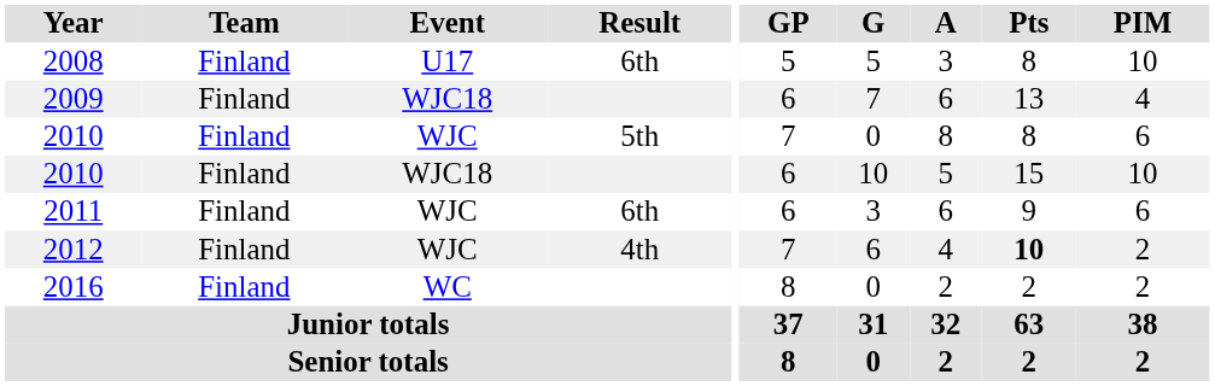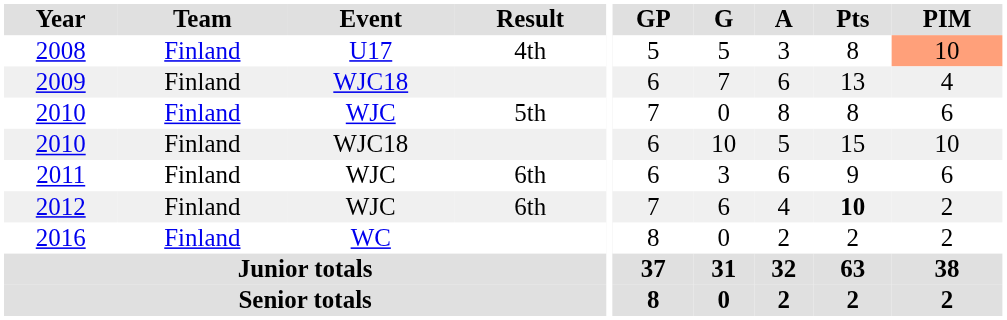2008 | Result: 6th -> 4th
2008 | PIM: no background -> lightsalmon background
2012 | Result: 4th -> 6th
